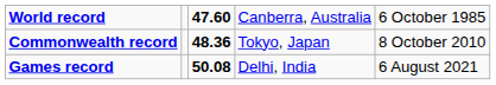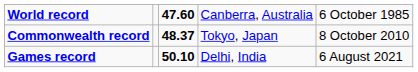Commonwealth record | column 3: 48.36 -> 48.37
Games record | column 3: 50.08 -> 50.10
